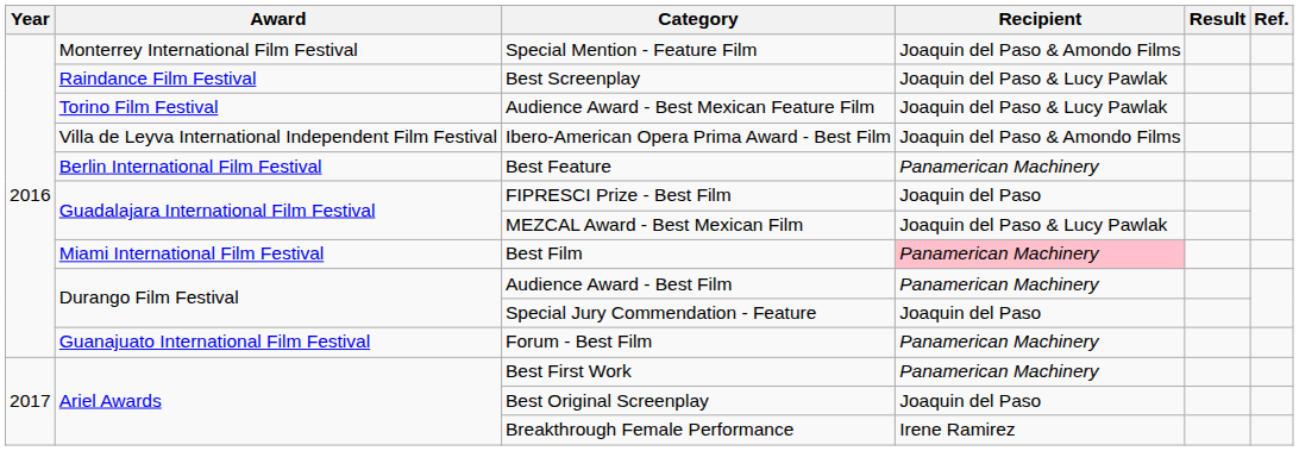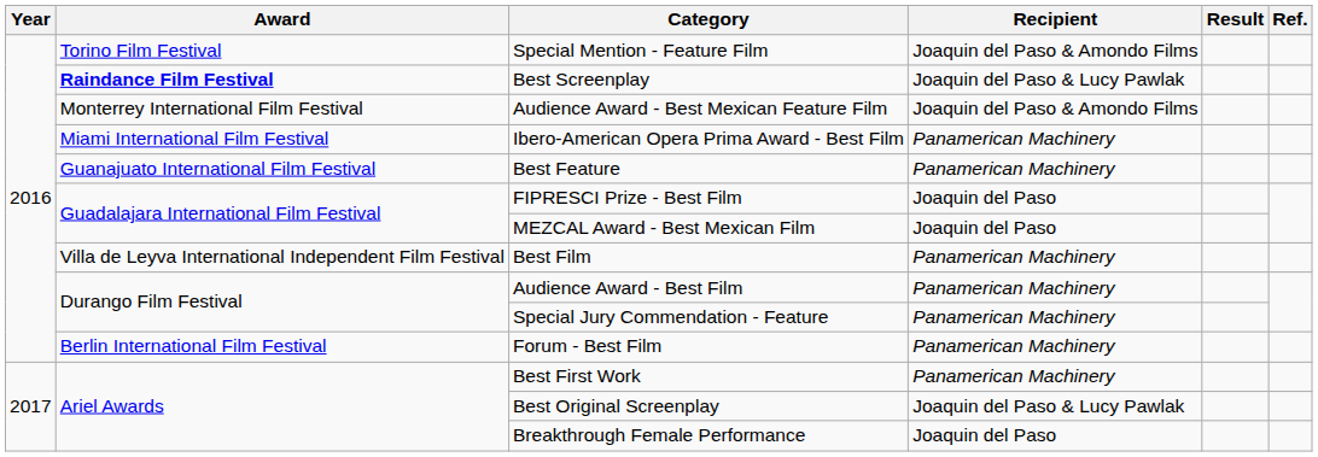Special Mention - Feature Film | Award: Monterrey International Film Festival -> Torino Film Festival
Best Screenplay | Award: normal -> bold
Audience Award - Best Mexican Feature Film | Award: Torino Film Festival -> Monterrey International Film Festival
Audience Award - Best Mexican Feature Film | Recipient: Joaquin del Paso & Lucy Pawlak -> Joaquin del Paso & Amondo Films
Ibero-American Opera Prima Award - Best Film | Award: Villa de Leyva International Independent Film Festival -> Miami International Film Festival
Ibero-American Opera Prima Award - Best Film | Recipient: Joaquin del Paso & Amondo Films -> Panamerican Machinery
Best Feature | Award: Berlin International Film Festival -> Guanajuato International Film Festival
MEZCAL Award - Best Mexican Film | Recipient: Joaquin del Paso & Lucy Pawlak -> Joaquin del Paso
Best Film | Award: Miami International Film Festival -> Villa de Leyva International Independent Film Festival
Best Film | Recipient: pink background -> no background
Special Jury Commendation - Feature | Recipient: Joaquin del Paso -> Panamerican Machinery
Forum - Best Film | Award: Guanajuato International Film Festival -> Berlin International Film Festival
Best Original Screenplay | Recipient: Joaquin del Paso -> Joaquin del Paso & Lucy Pawlak
Breakthrough Female Performance | Recipient: Irene Ramirez -> Joaquin del Paso
